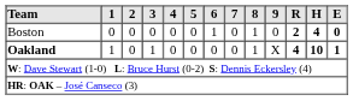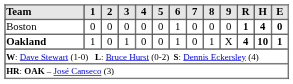Boston | 8: 1 -> 0
Boston | R: 2 -> 1
Oakland | 6: 0 -> 1
